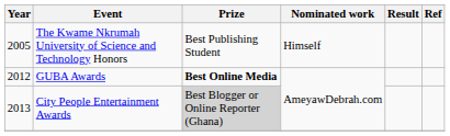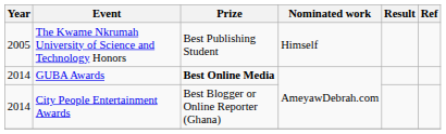GUBA Awards | Year: 2012 -> 2014
City People Entertainment Awards | Year: 2013 -> 2014
City People Entertainment Awards | Prize: lightgrey background -> no background
